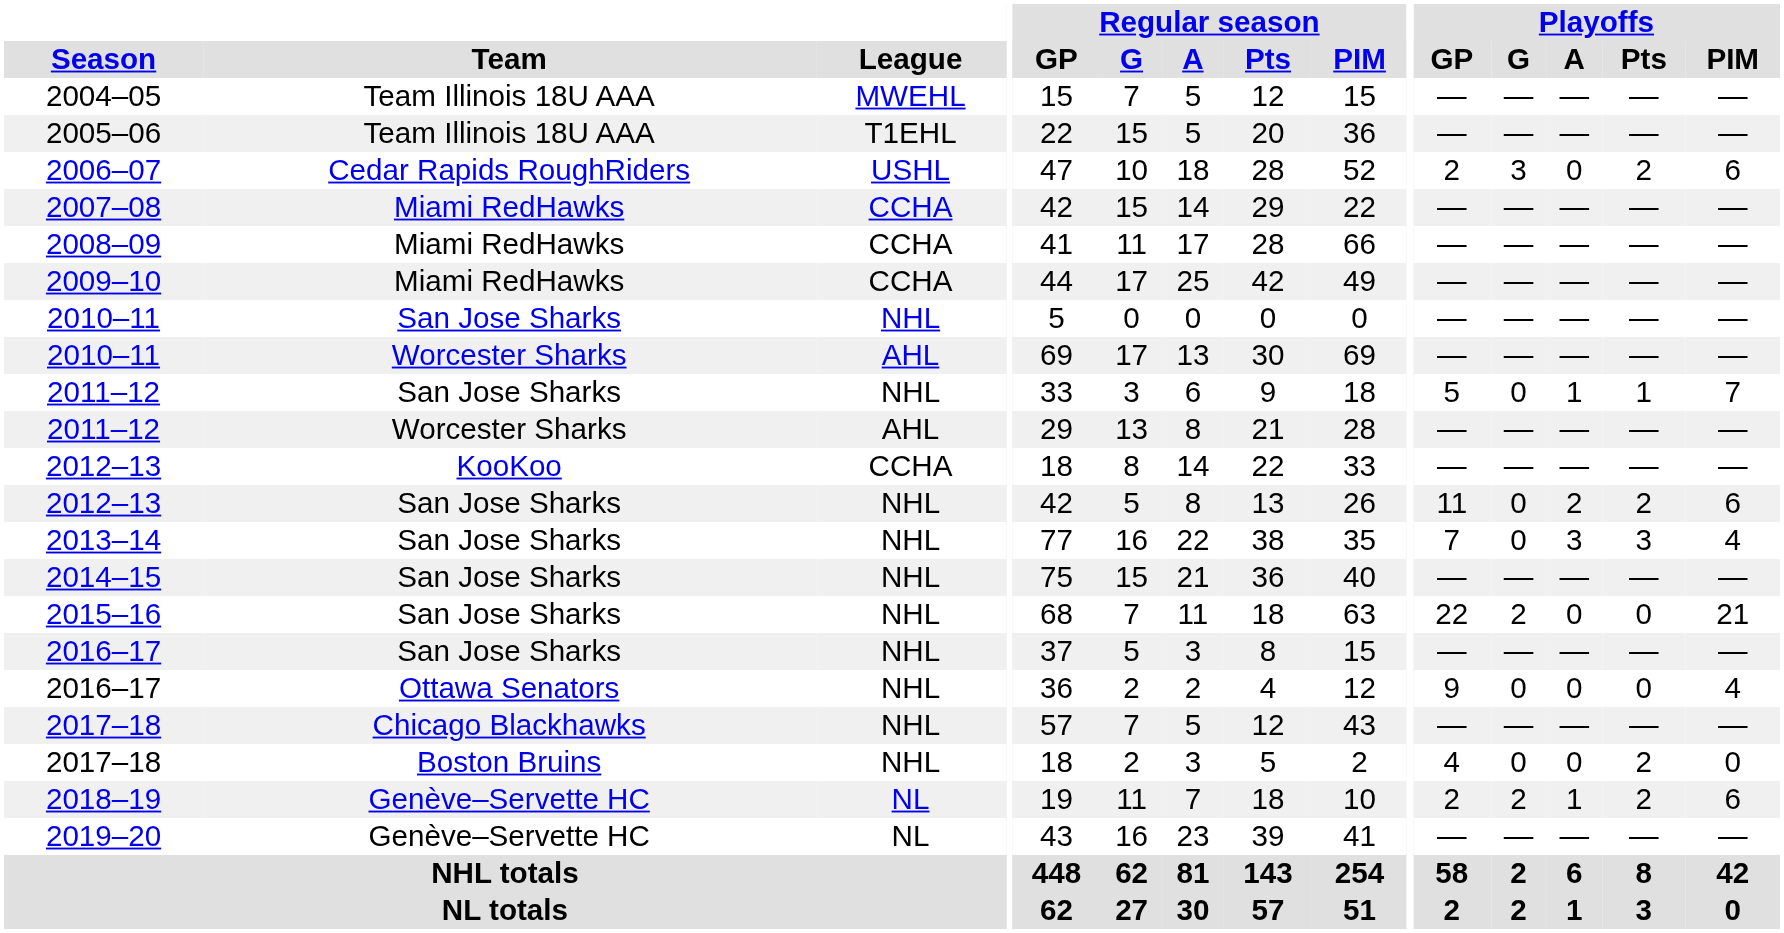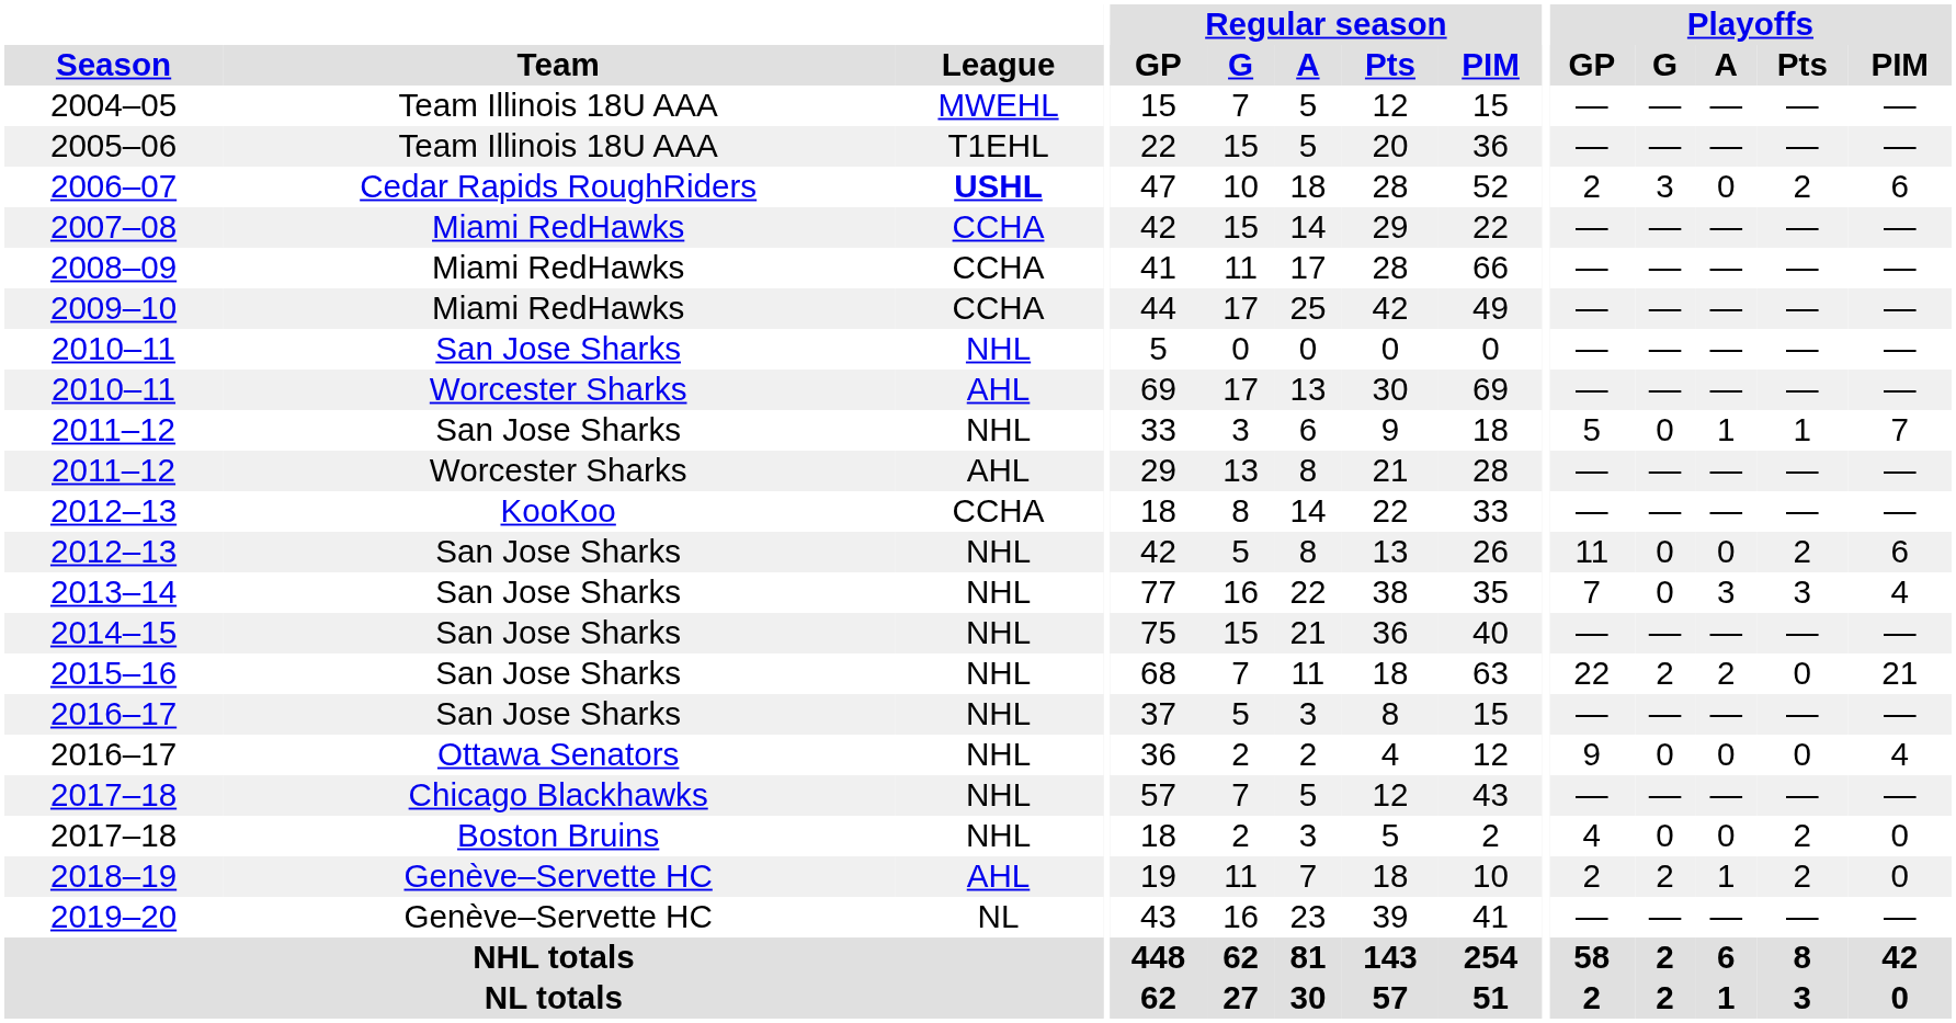2006–07 | League: normal -> bold
2012–13 / San Jose Sharks | Playoffs / A: 2 -> 0
2015–16 | Playoffs / A: 0 -> 2
2018–19 | League: NL -> AHL
2018–19 | Playoffs / PIM: 6 -> 0
